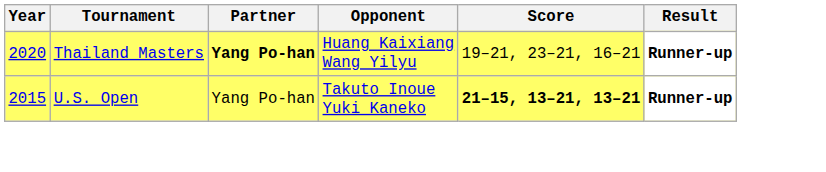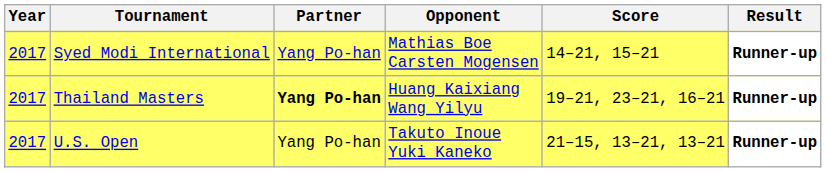+ row: 2017 | Syed Modi International | Yang Po-han | Mathias Boe Carsten Mogensen | 14–21, 15–21 | Runner-up
Thailand Masters | Year: 2020 -> 2017
U.S. Open | Year: 2015 -> 2017
U.S. Open | Score: bold -> normal
